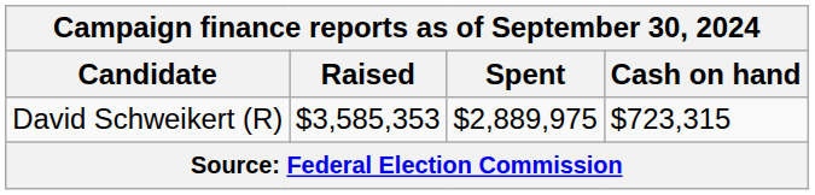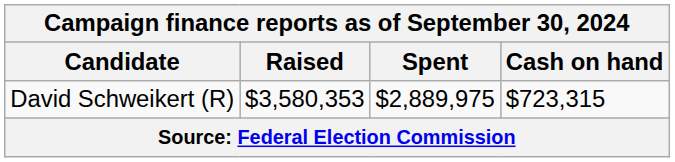David Schweikert (R) | Raised: $3,585,353 -> $3,580,353
